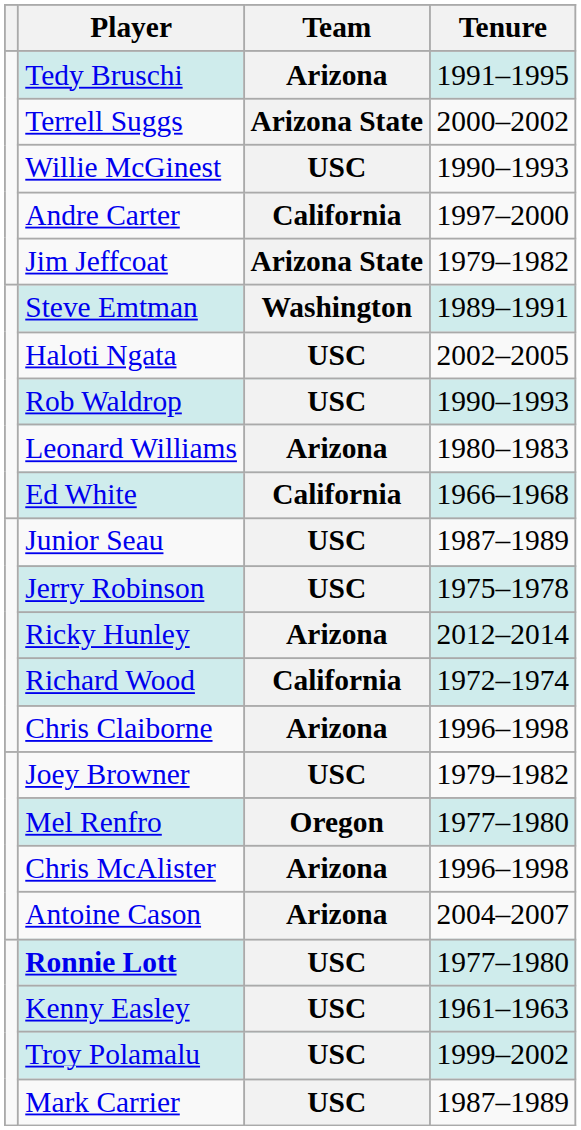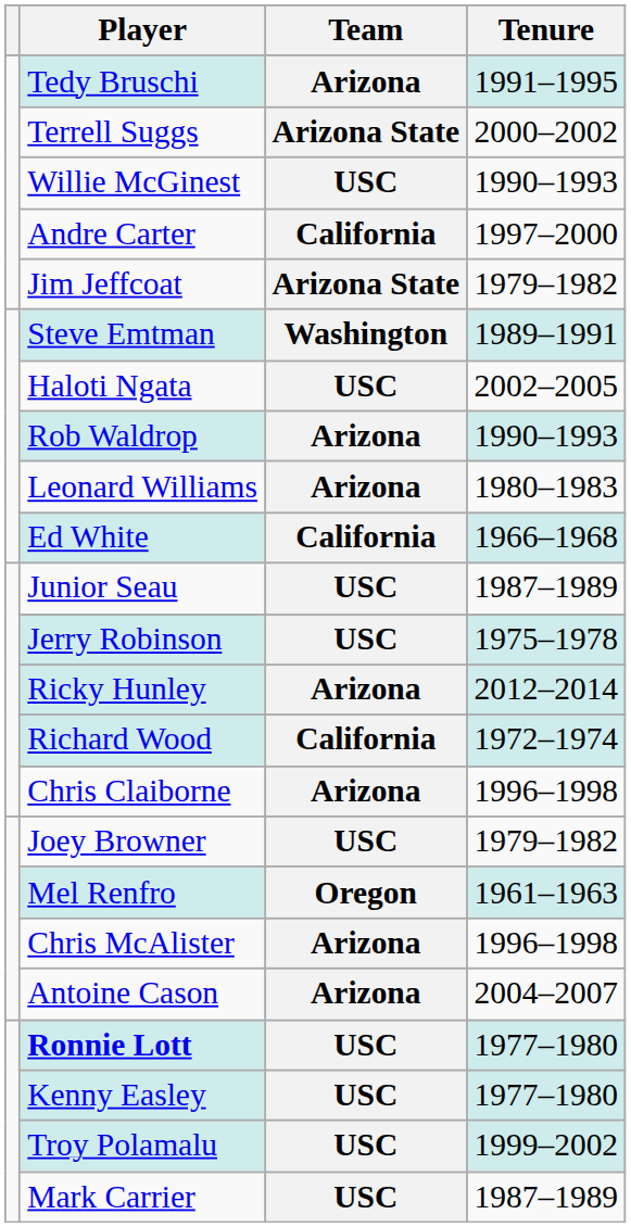Rob Waldrop | Team: USC -> Arizona
Mel Renfro | Tenure: 1977–1980 -> 1961–1963
Kenny Easley | Tenure: 1961–1963 -> 1977–1980
